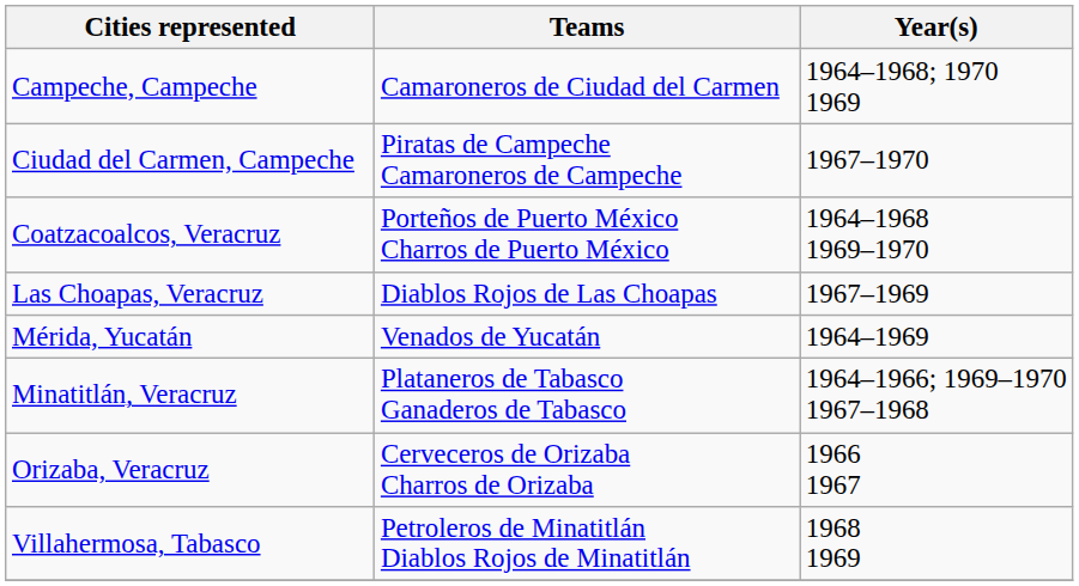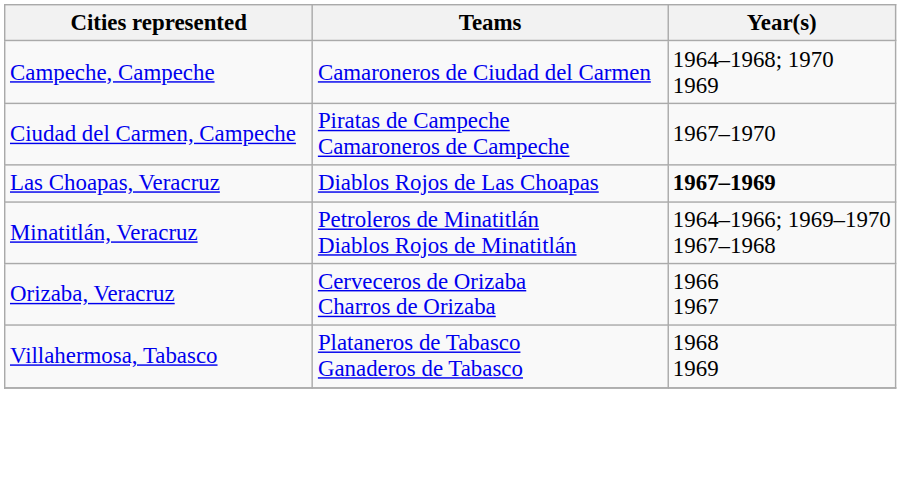- row: Coatzacoalcos, Veracruz | Porteños de Puerto México Charros de Puerto México | 1964–1968 1969–1970
Las Choapas, Veracruz | Year(s): normal -> bold
- row: Mérida, Yucatán | Venados de Yucatán | 1964–1969
Minatitlán, Veracruz | Teams: Plataneros de Tabasco Ganaderos de Tabasco -> Petroleros de Minatitlán Diablos Rojos de Minatitlán
Villahermosa, Tabasco | Teams: Petroleros de Minatitlán Diablos Rojos de Minatitlán -> Plataneros de Tabasco Ganaderos de Tabasco
